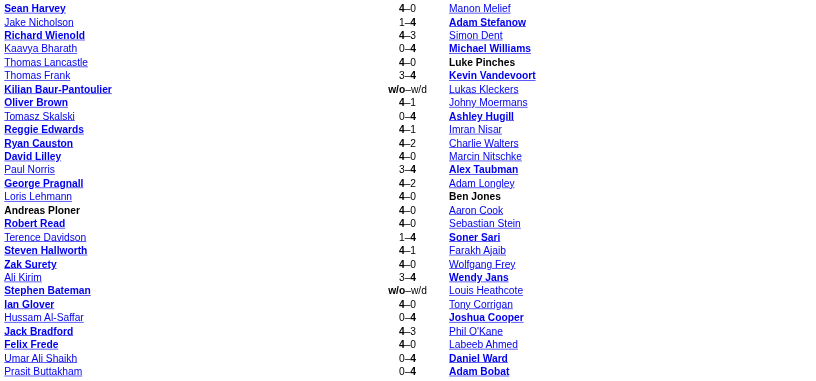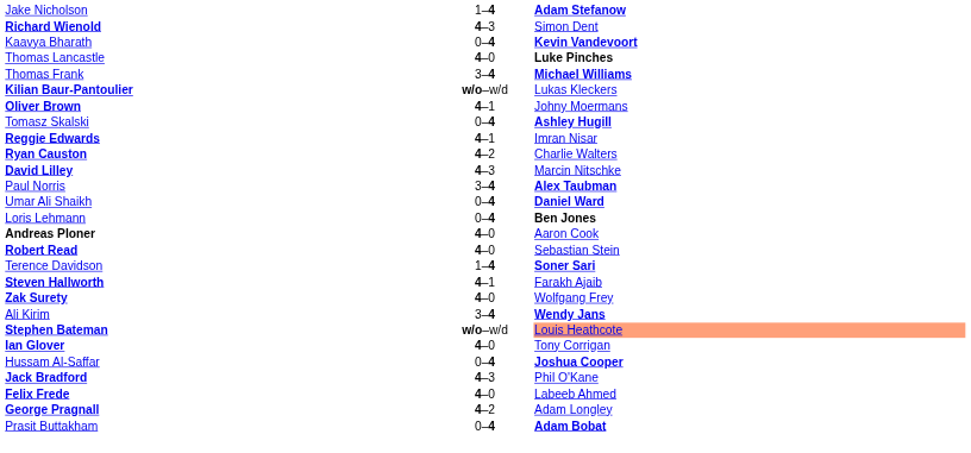- row: Sean Harvey | 4–0 | Manon Melief
Kaavya Bharath | column 3: Michael Williams -> Kevin Vandevoort
Thomas Frank | column 3: Kevin Vandevoort -> Michael Williams
David Lilley | column 2: 4–0 -> 4–3
rows swapped: Umar Ali Shaikh <-> George Pragnall
Loris Lehmann | column 2: 4–0 -> 0–4
Stephen Bateman | column 3: no background -> lightsalmon background
